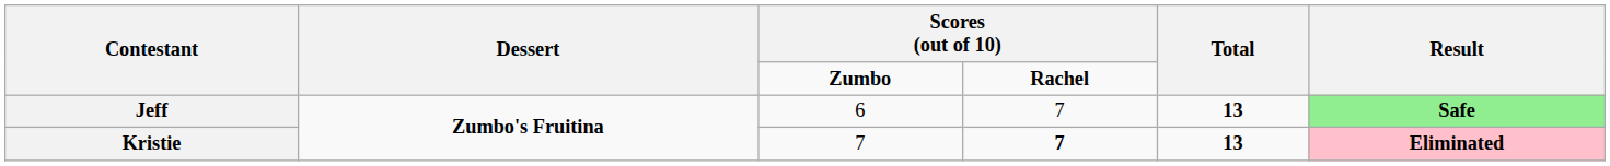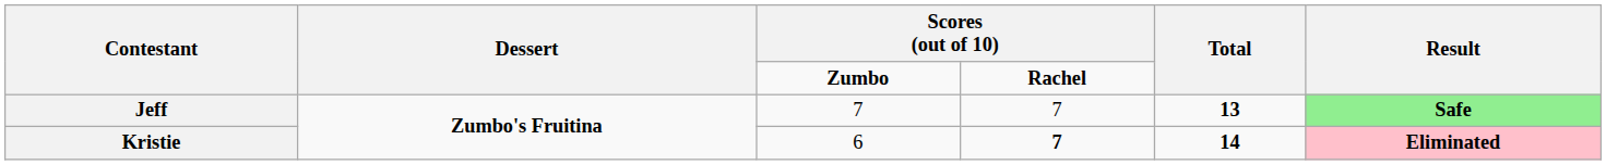Jeff | column 3: 6 -> 7
Kristie | column 3: 7 -> 6
Kristie | Total: 13 -> 14
